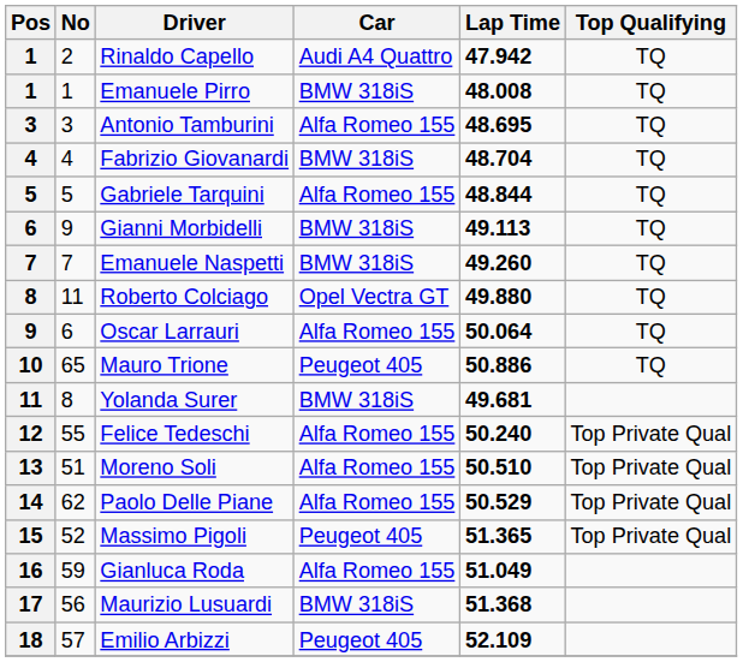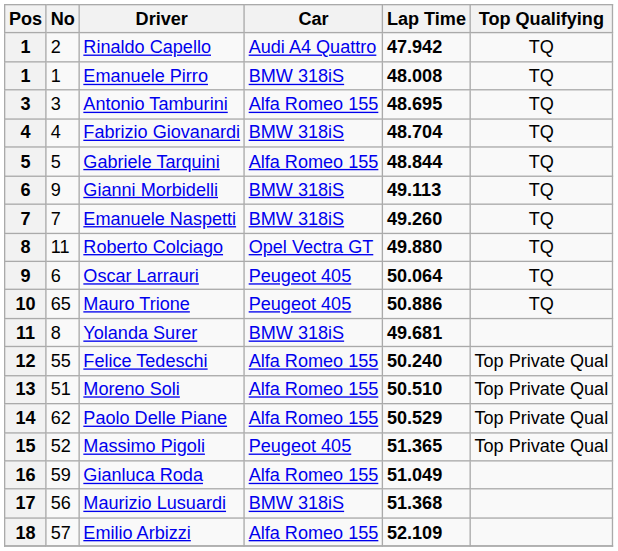Oscar Larrauri | Car: Alfa Romeo 155 -> Peugeot 405
Emilio Arbizzi | Car: Peugeot 405 -> Alfa Romeo 155
